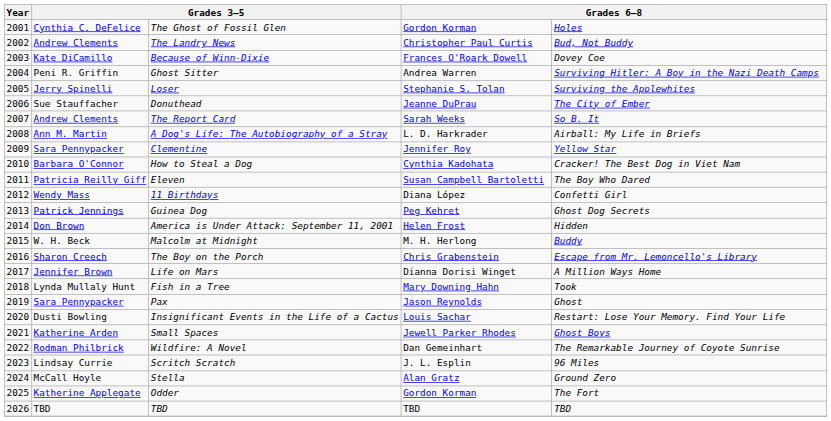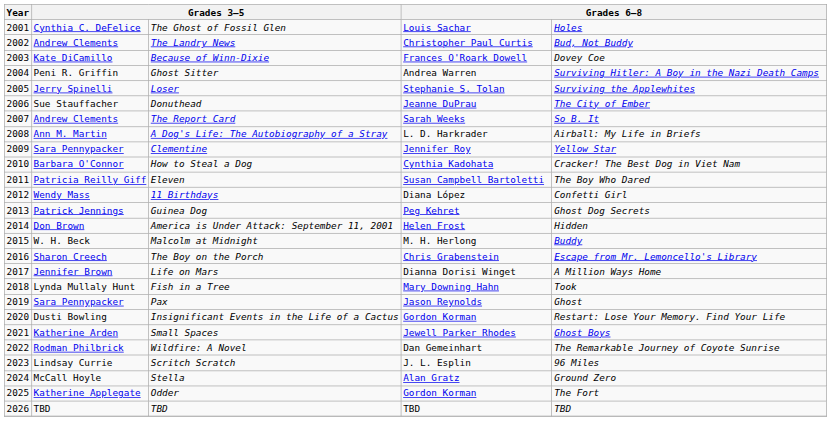The Ghost of Fossil Glen | column 4: Gordon Korman -> Louis Sachar
Insignificant Events in the Life of a Cactus | column 4: Louis Sachar -> Gordon Korman
